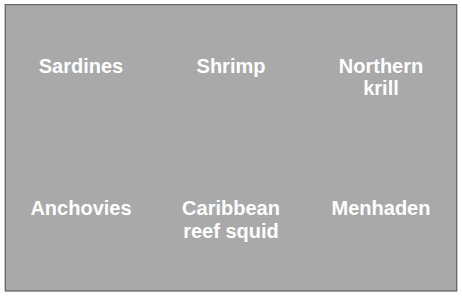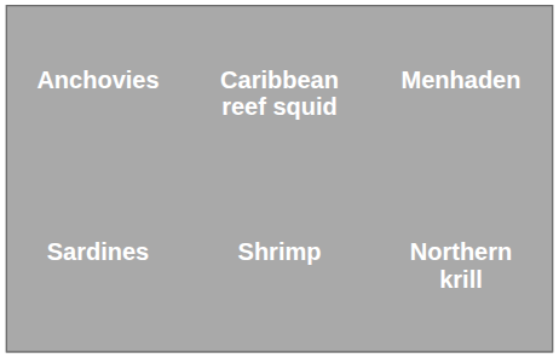rows swapped: Anchovies <-> Sardines
